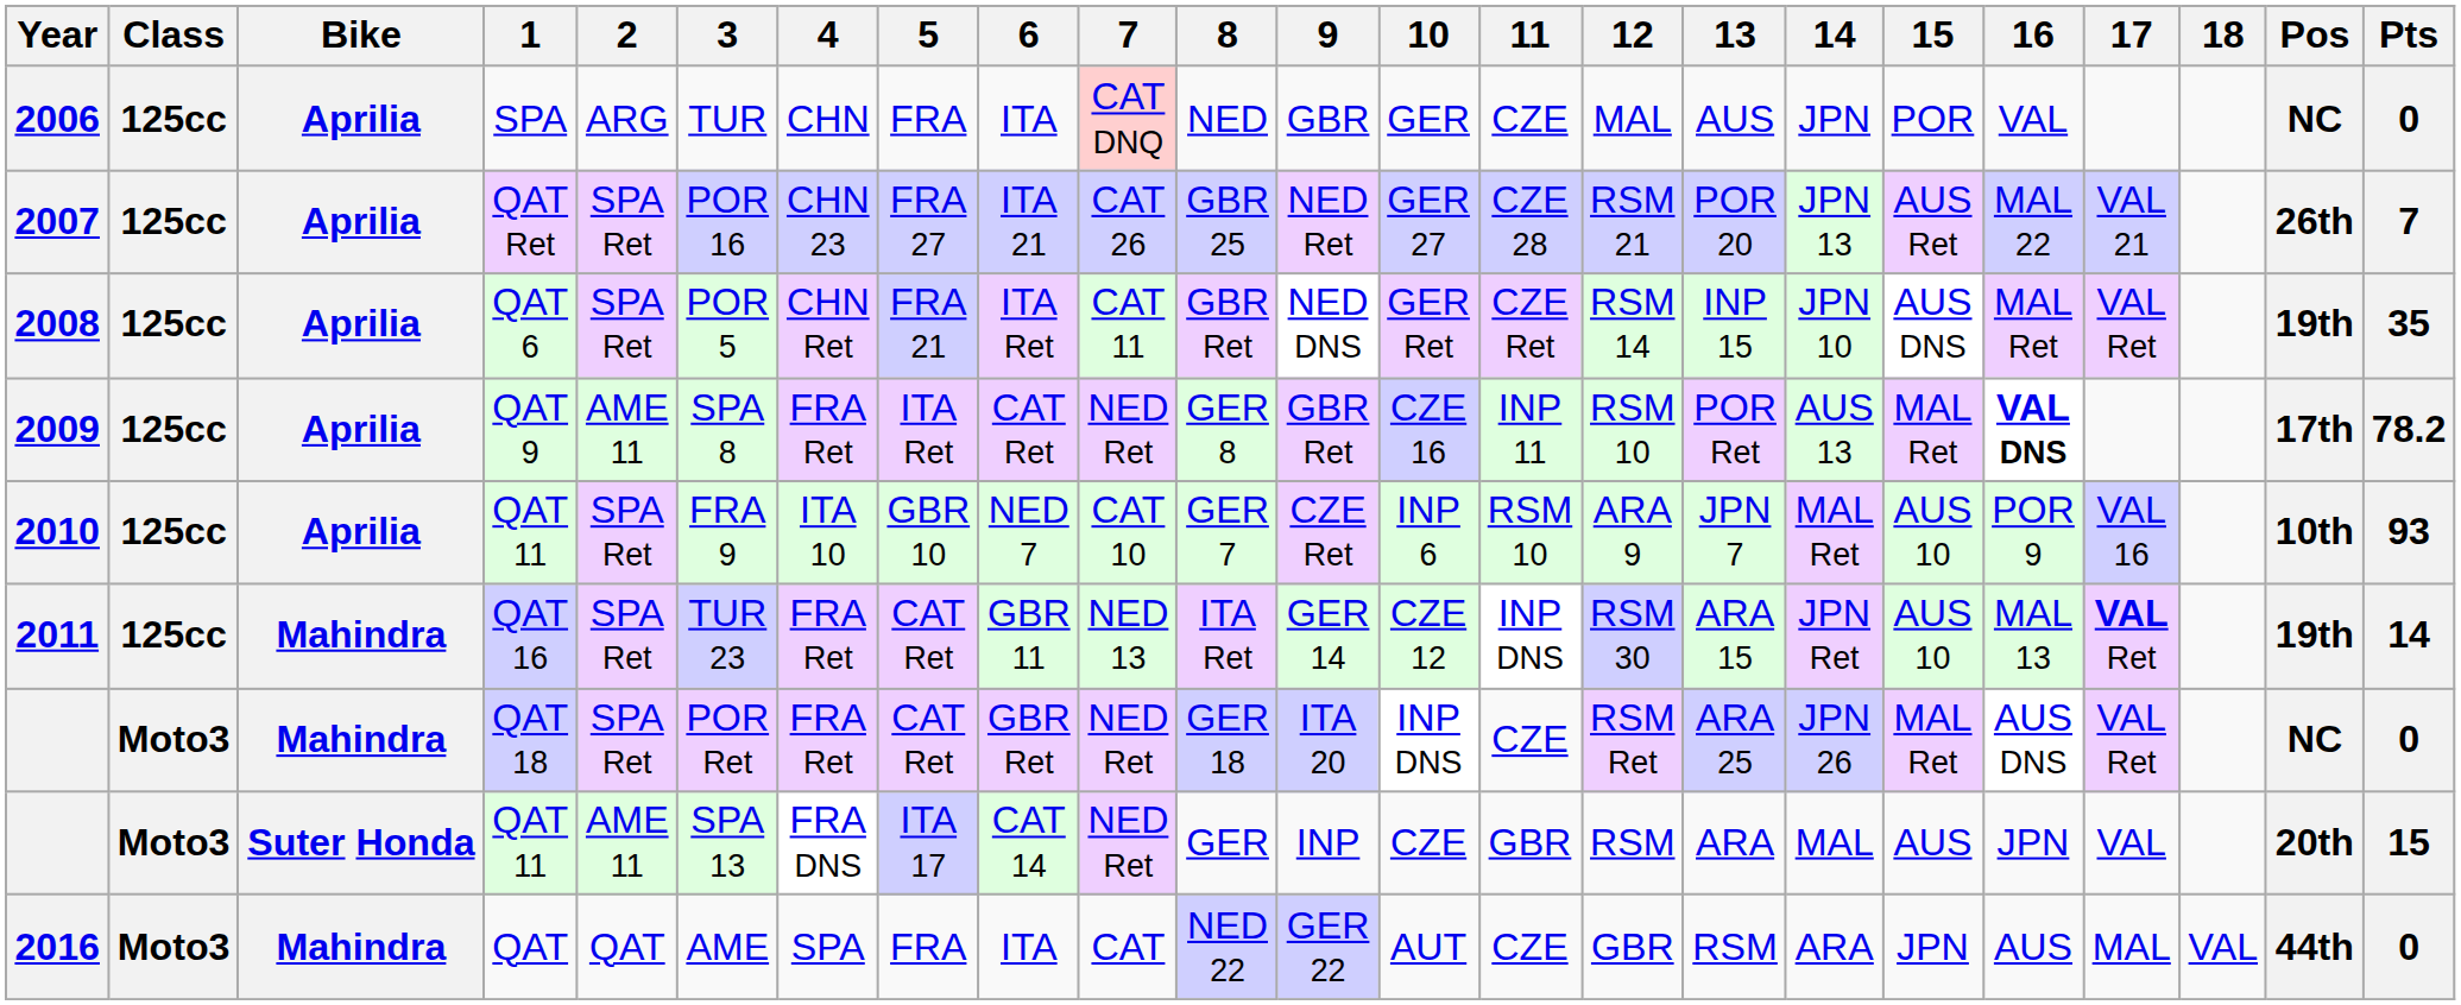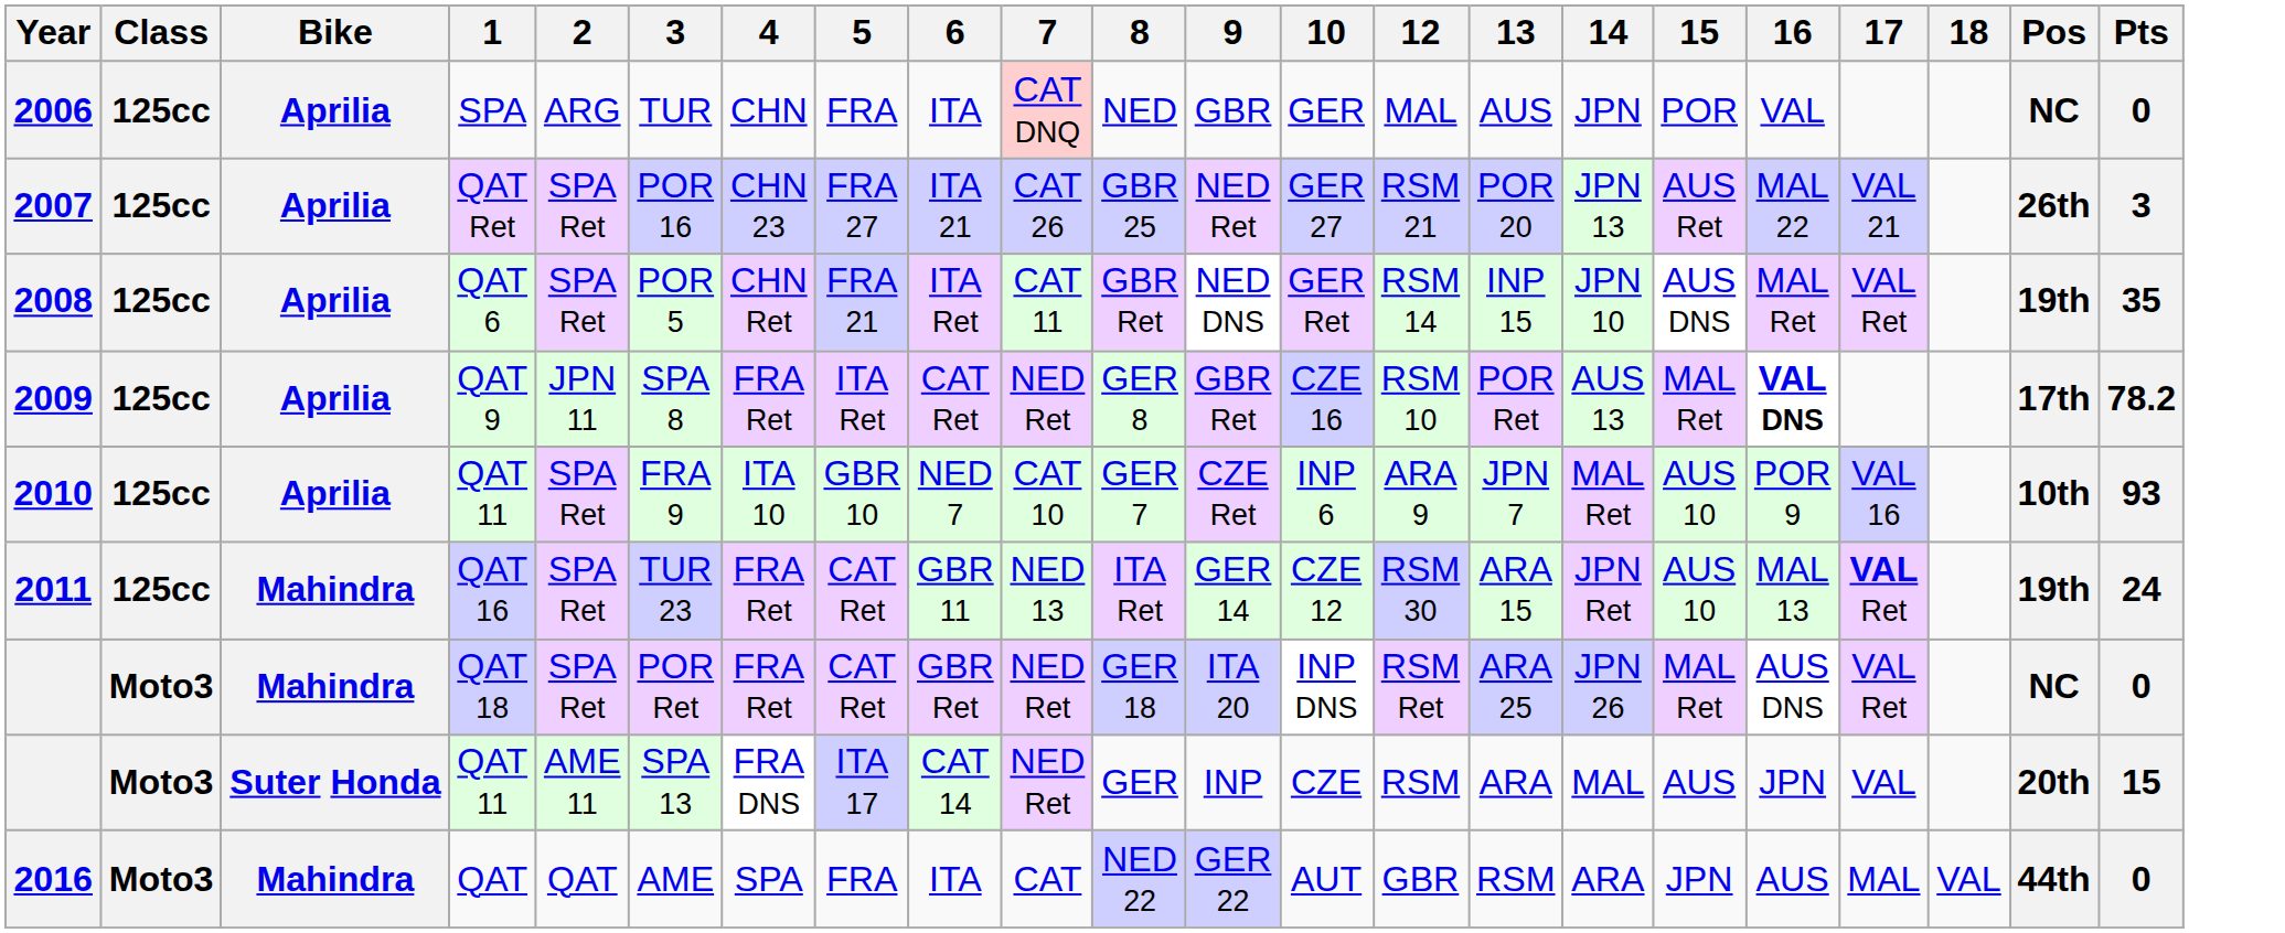- column: 11 | CZE | CZE 28 | CZE Ret | INP 11 | RSM 10 | INP DNS | CZE | GBR | CZE
2007 | Pts: 7 -> 3
2009 | 2: AME 11 -> JPN 11
2011 | Pts: 14 -> 24
